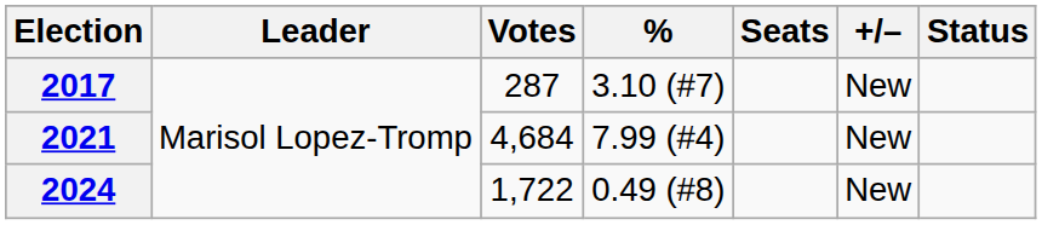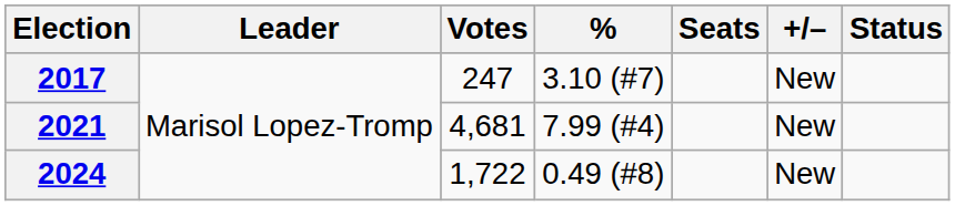2017 | Votes: 287 -> 247
2021 | Votes: 4,684 -> 4,681
